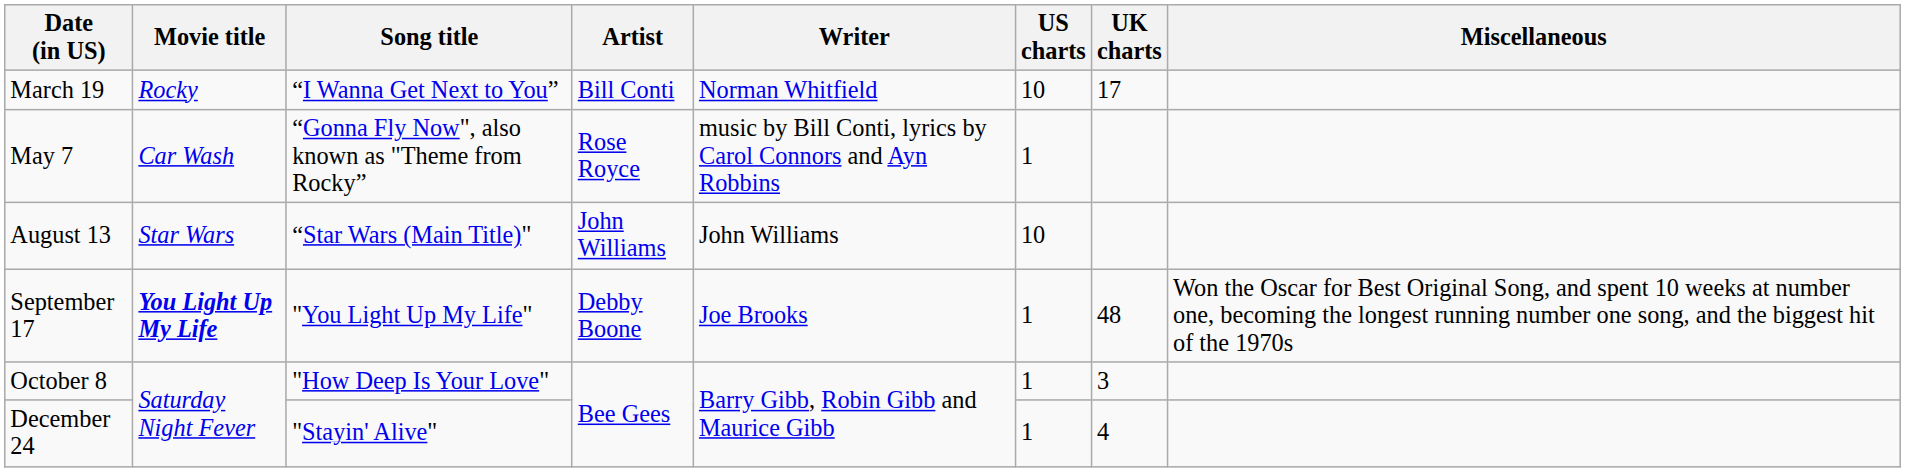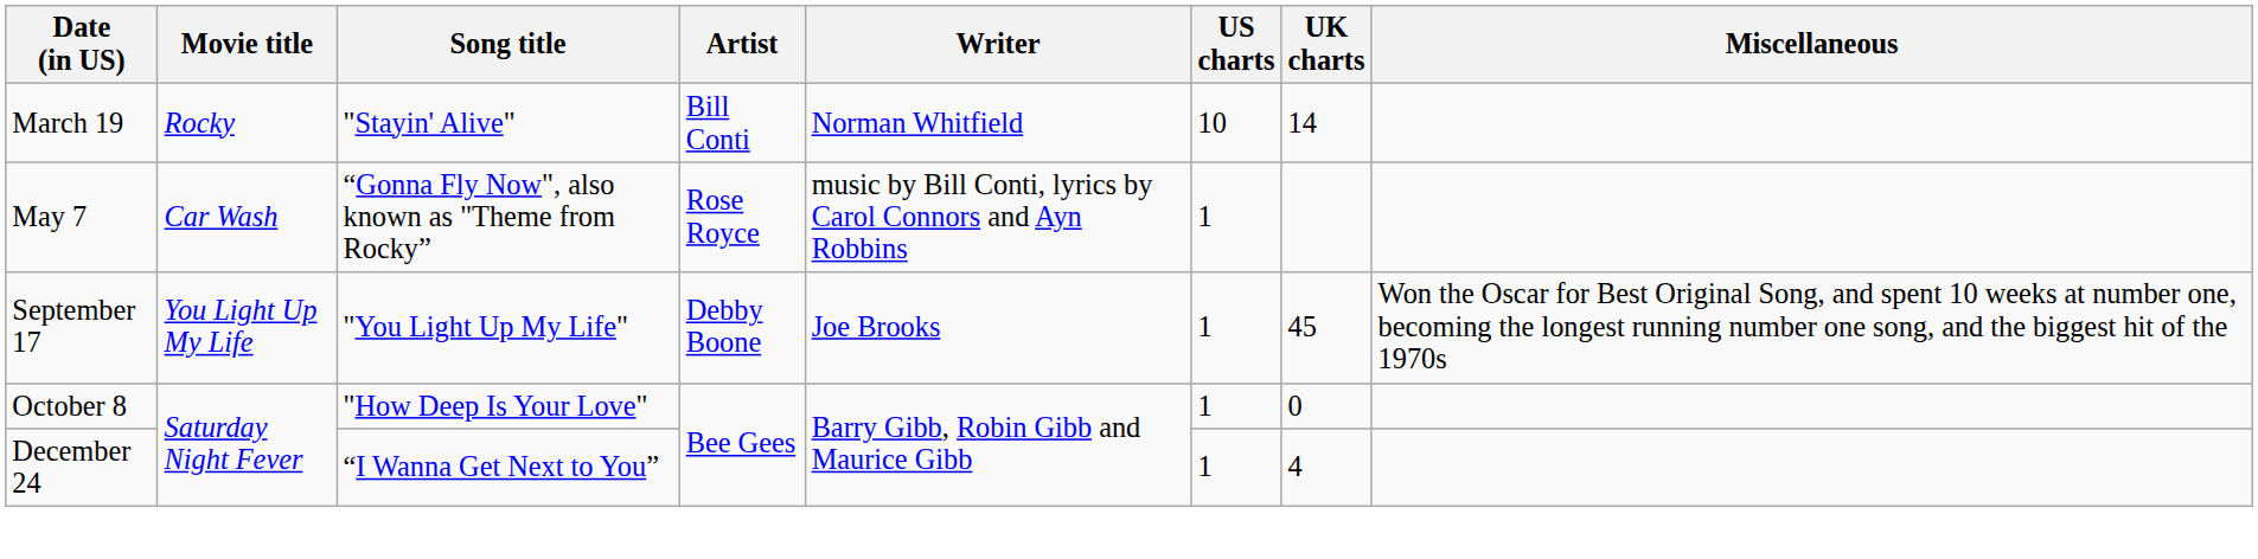March 19 | Song title: “I Wanna Get Next to You” -> "Stayin' Alive"
March 19 | UK charts: 17 -> 14
- row: August 13 | Star Wars | “Star Wars (Main Title)" | John Williams | John Williams | 10
September 17 | Movie title: bold -> normal
September 17 | UK charts: 48 -> 45
October 8 | UK charts: 3 -> 0
December 24 | Song title: "Stayin' Alive" -> “I Wanna Get Next to You”
